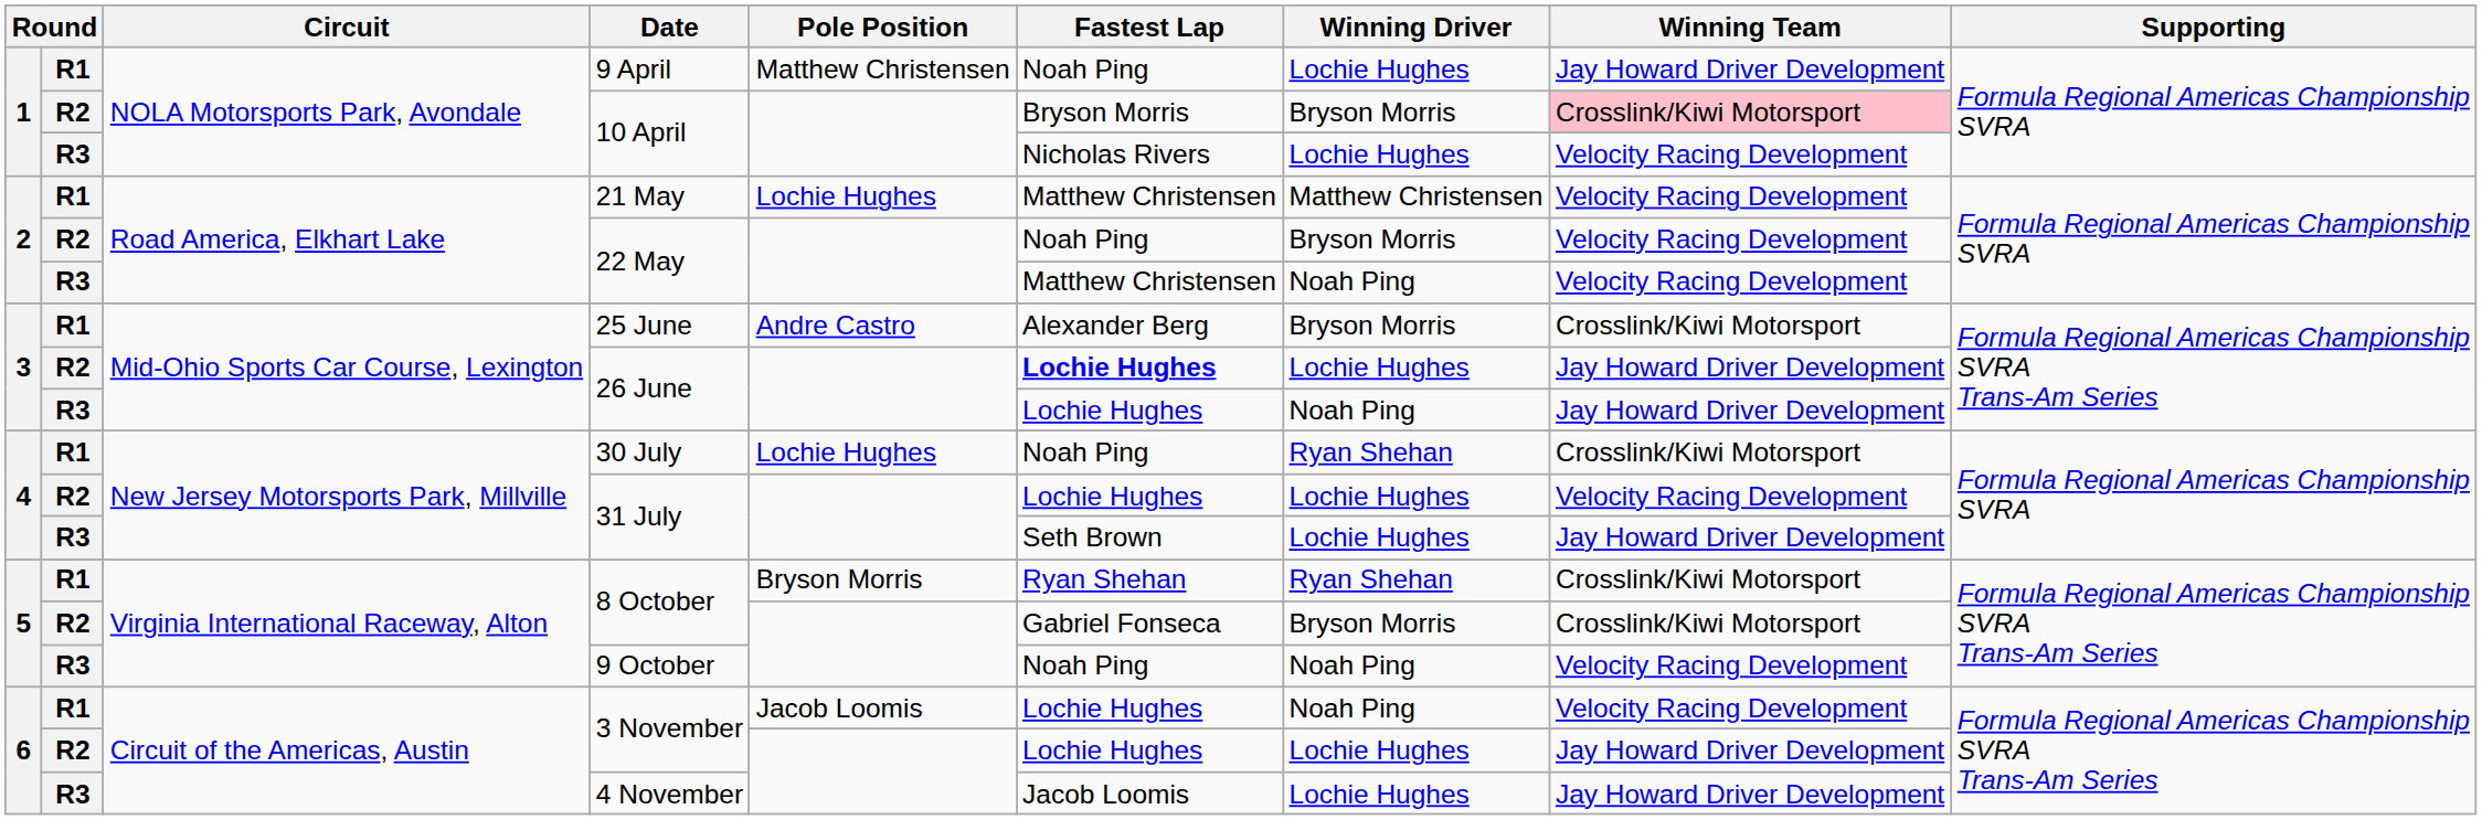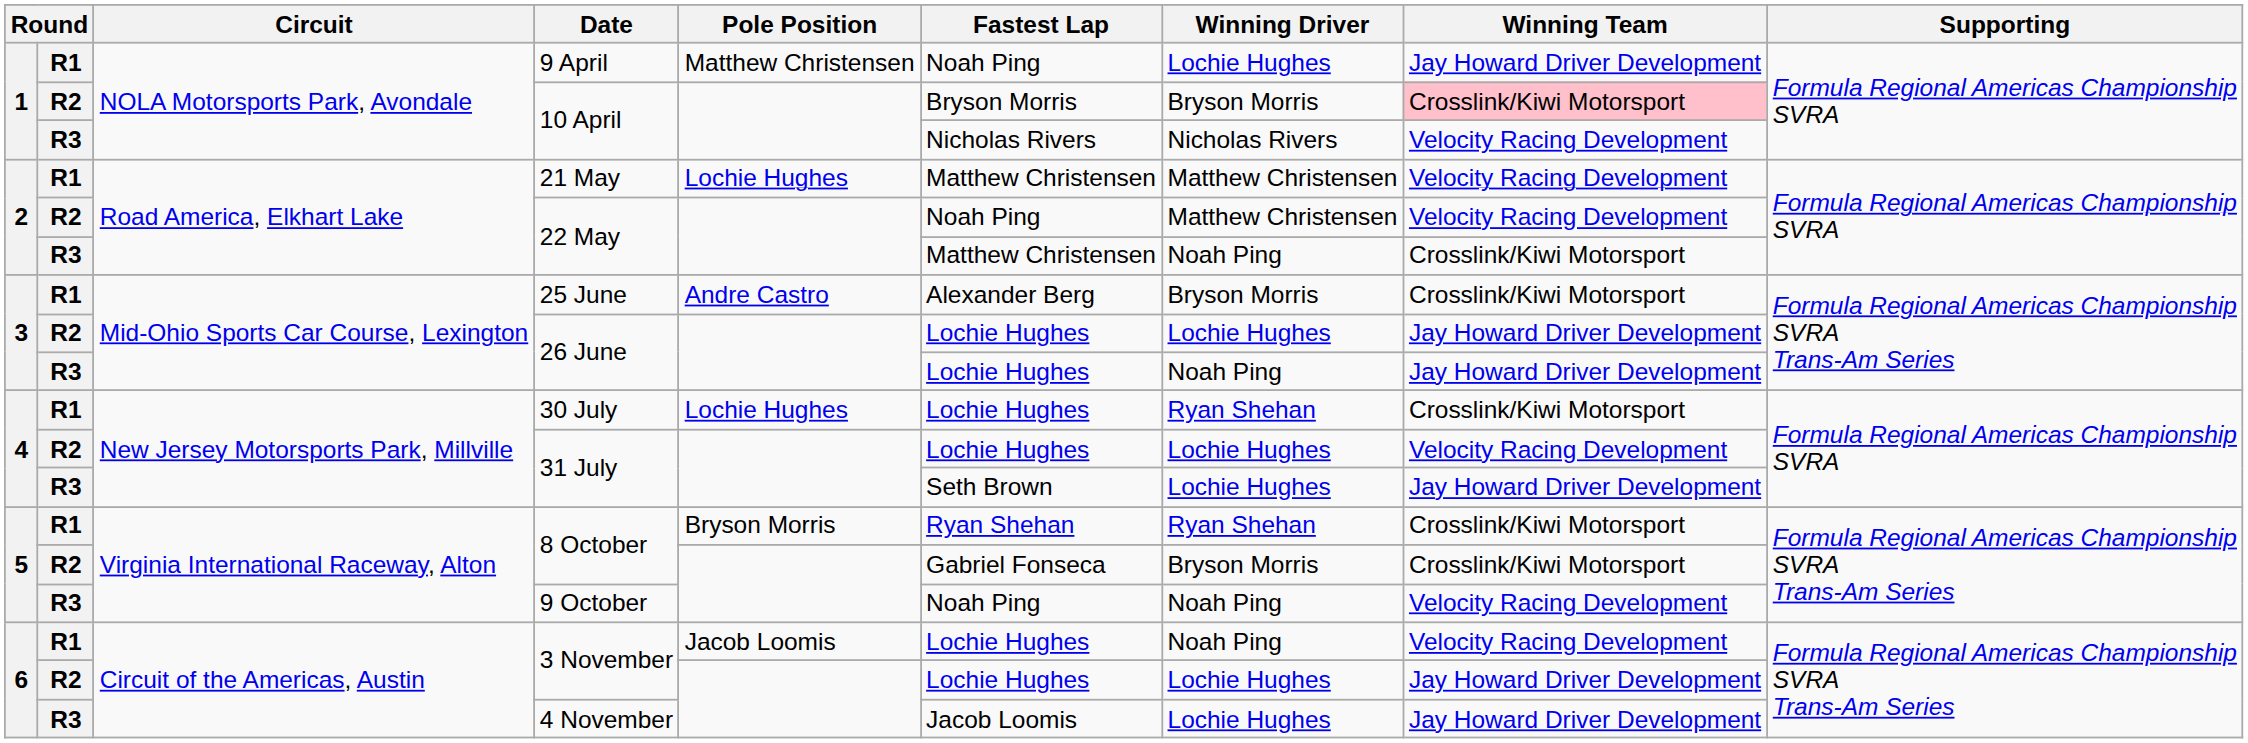R3 / 10 April | Winning Driver: Lochie Hughes -> Nicholas Rivers
R2 / 22 May | Winning Driver: Bryson Morris -> Matthew Christensen
R3 / 22 May | Winning Team: Velocity Racing Development -> Crosslink/Kiwi Motorsport
R2 / 26 June | Fastest Lap: bold -> normal
30 July | Fastest Lap: Noah Ping -> Lochie Hughes
